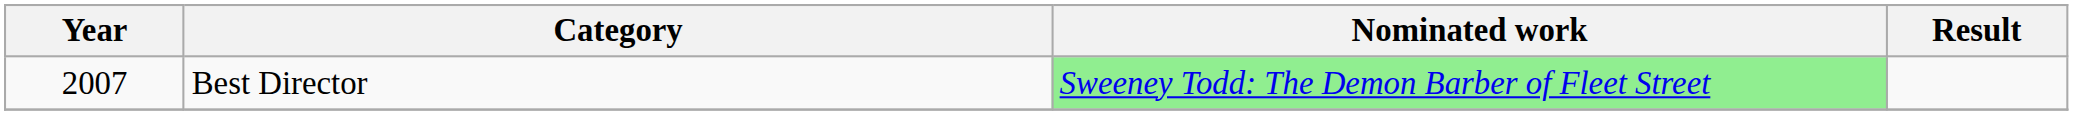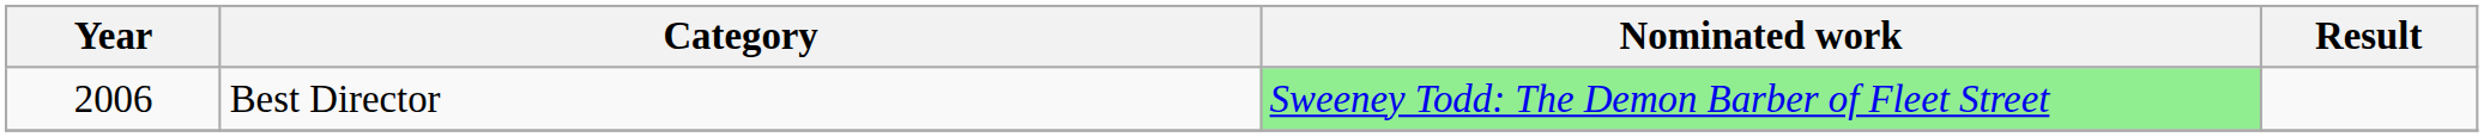Best Director | Year: 2007 -> 2006
